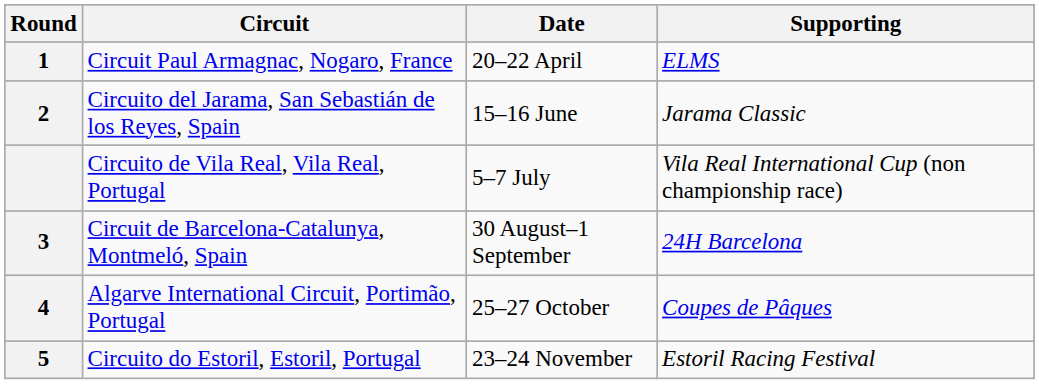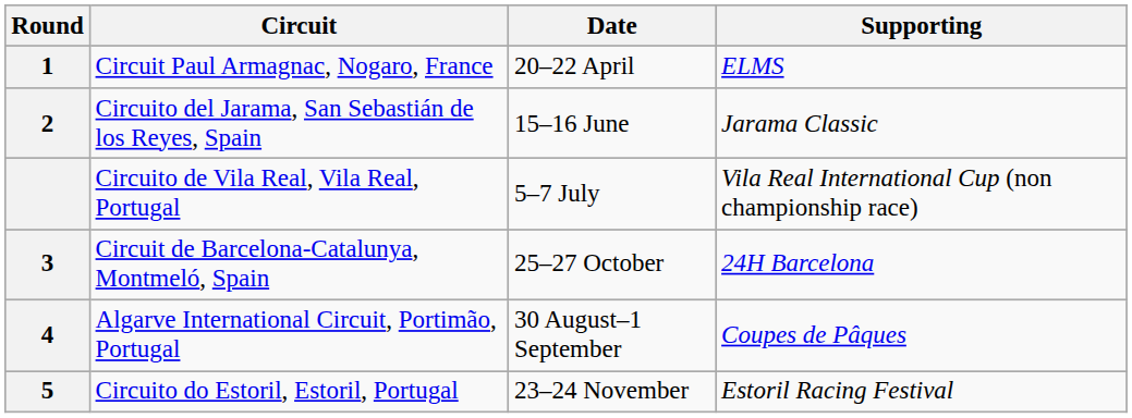Circuit de Barcelona-Catalunya, Montmeló, Spain | Date: 30 August–1 September -> 25–27 October
Algarve International Circuit, Portimão, Portugal | Date: 25–27 October -> 30 August–1 September
